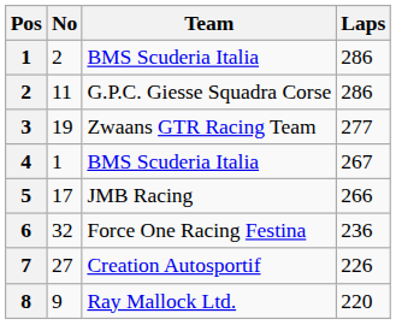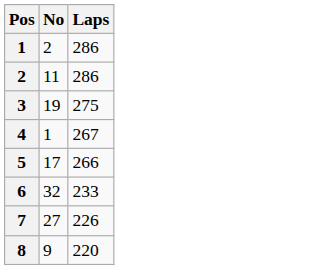- column: Team | BMS Scuderia Italia | G.P.C. Giesse Squadra Corse | Zwaans GTR Racing Team | BMS Scuderia Italia | JMB Racing | Force One Racing Festina | Creation Autosportif | Ray Mallock Ltd.
3 | Laps: 277 -> 275
6 | Laps: 236 -> 233
